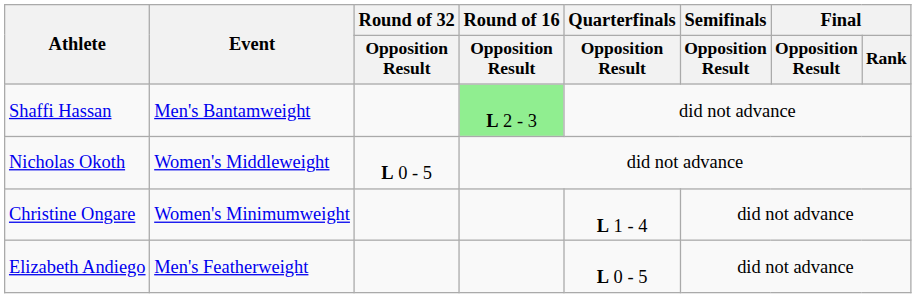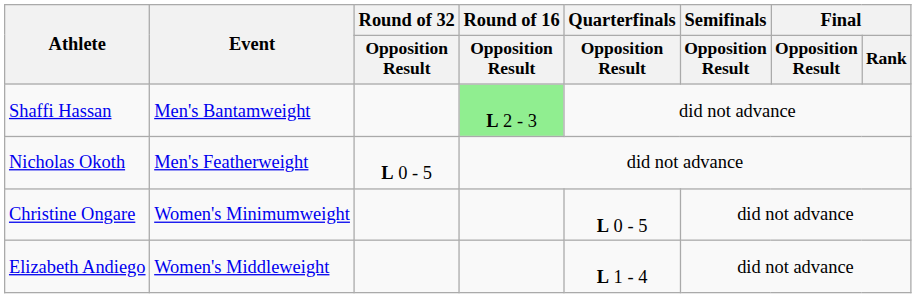Nicholas Okoth | Event: Women's Middleweight -> Men's Featherweight
Christine Ongare | Quarterfinals / Opposition Result: L 1 - 4 -> L 0 - 5
Elizabeth Andiego | Event: Men's Featherweight -> Women's Middleweight
Elizabeth Andiego | Quarterfinals / Opposition Result: L 0 - 5 -> L 1 - 4
